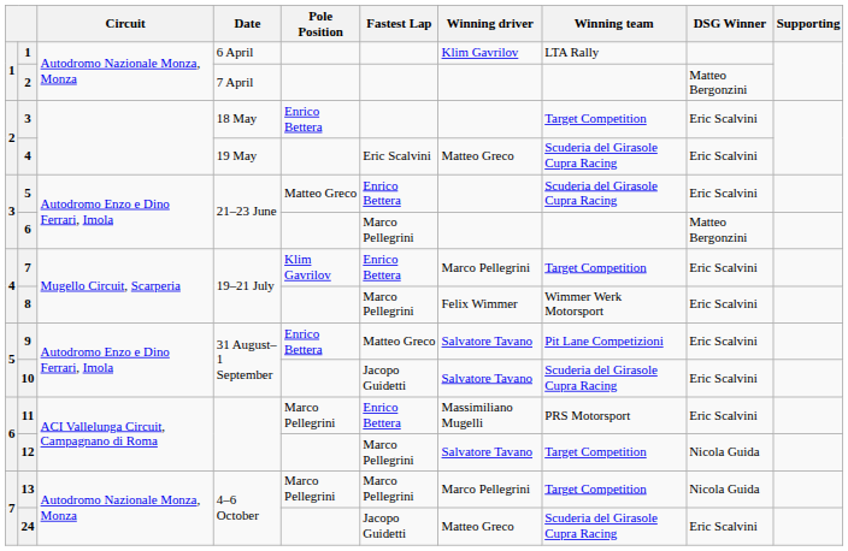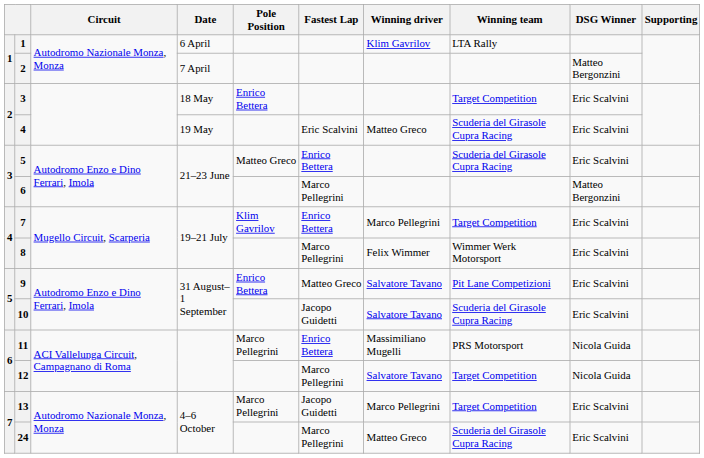11 | DSG Winner: Eric Scalvini -> Nicola Guida
13 | Fastest Lap: Marco Pellegrini -> Jacopo Guidetti
13 | DSG Winner: Nicola Guida -> Eric Scalvini
24 | Fastest Lap: Jacopo Guidetti -> Marco Pellegrini
